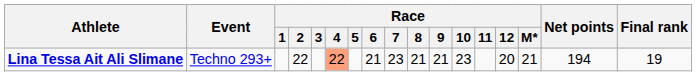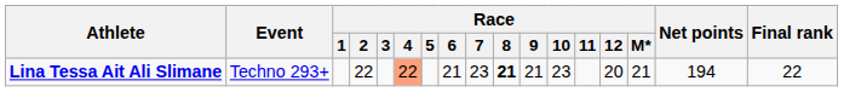Lina Tessa Ait Ali Slimane | Race / 8: normal -> bold
Lina Tessa Ait Ali Slimane | Final rank: 19 -> 22
